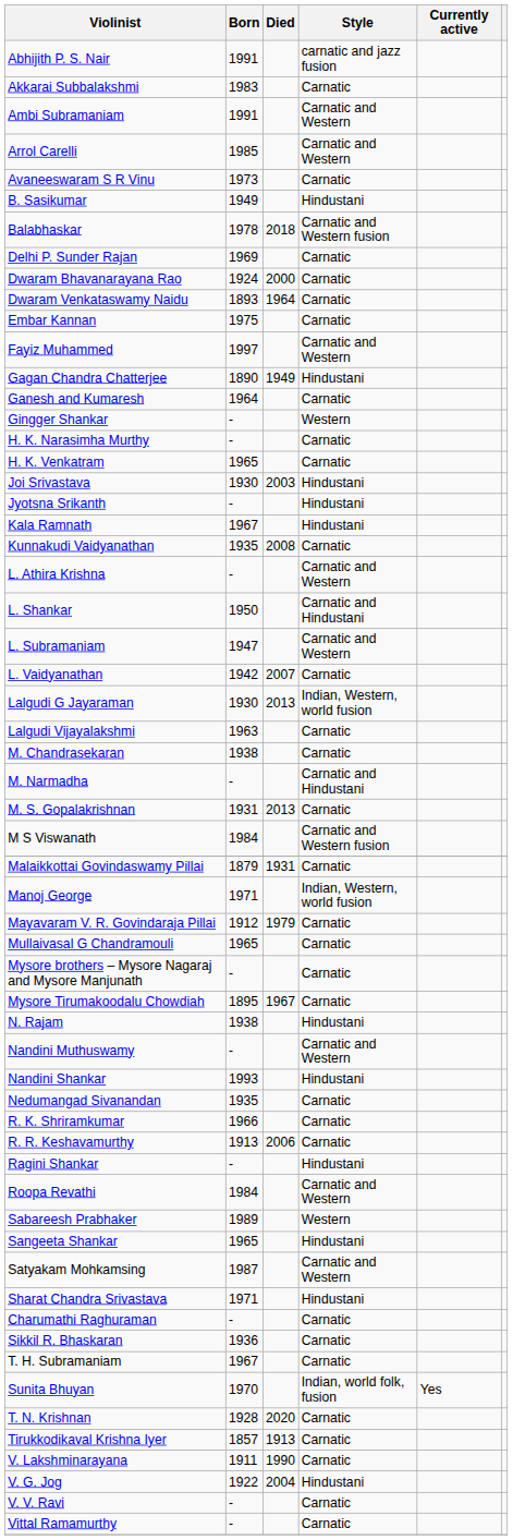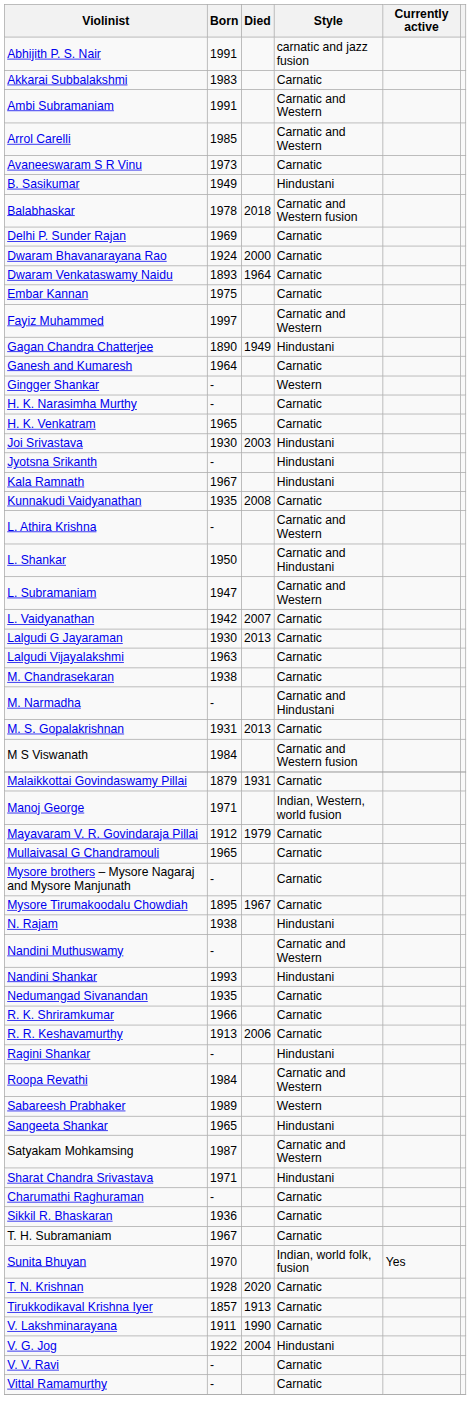Lalgudi G Jayaraman | Style: Indian, Western, world fusion -> Carnatic
